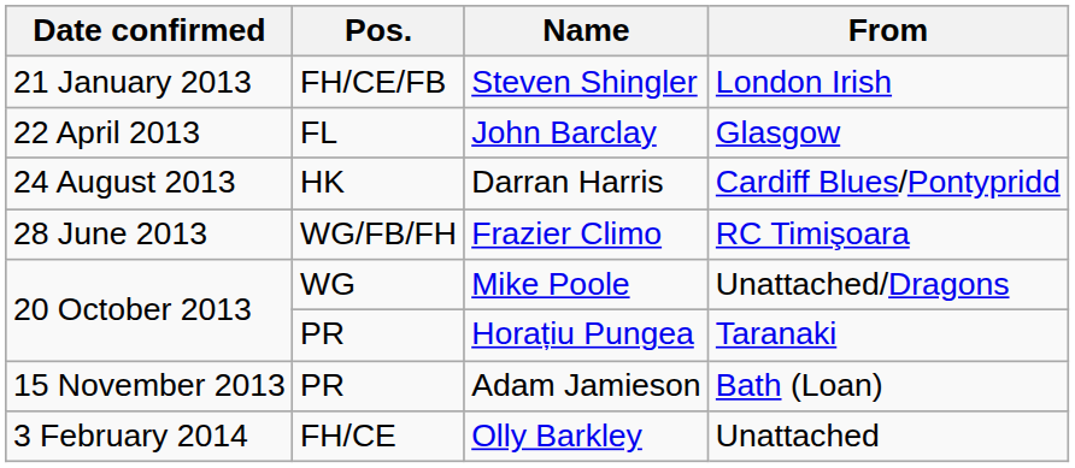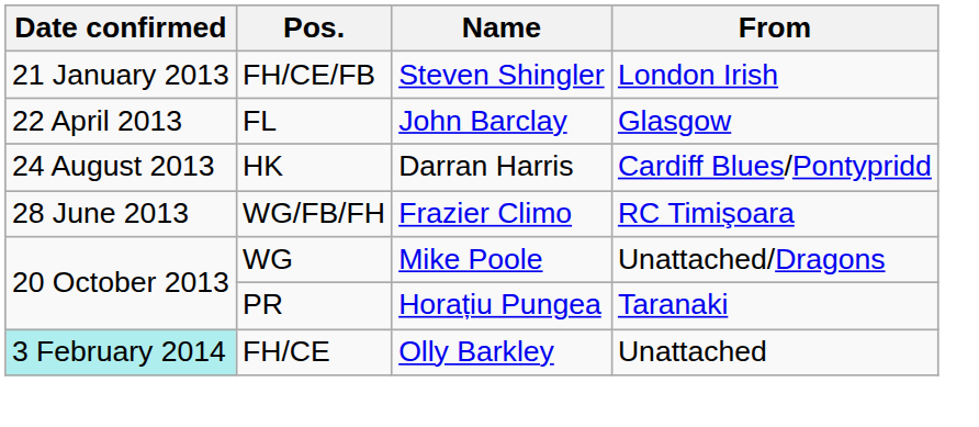- row: 15 November 2013 | PR | Adam Jamieson | Bath (Loan)
Olly Barkley | Date confirmed: no background -> paleturquoise background
